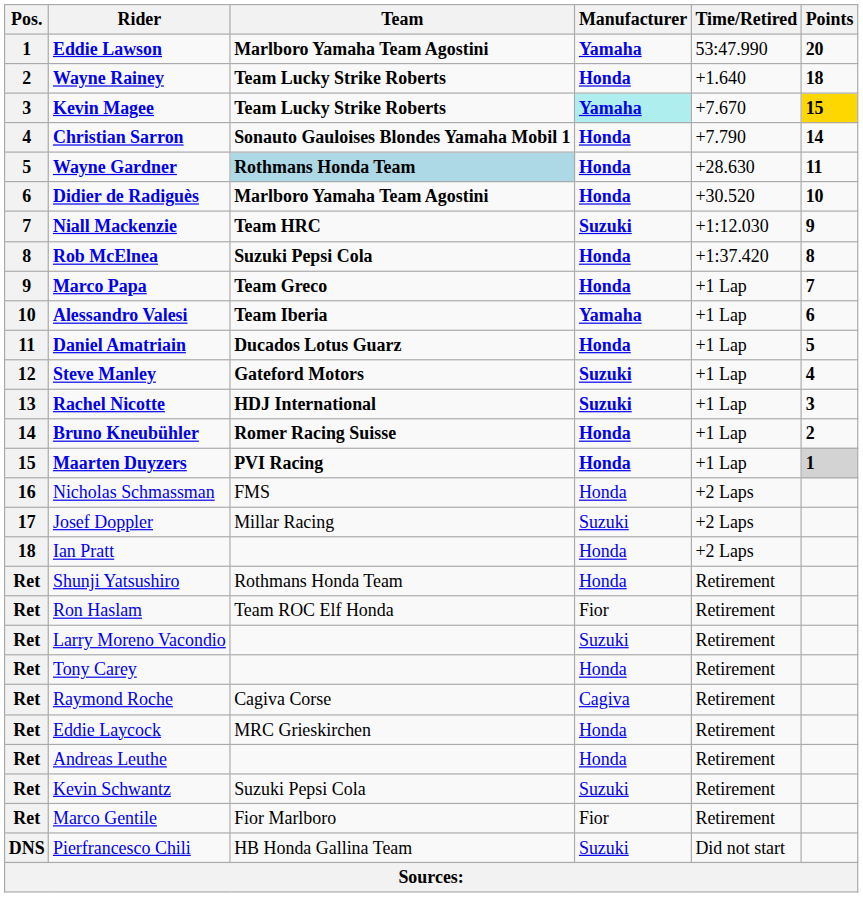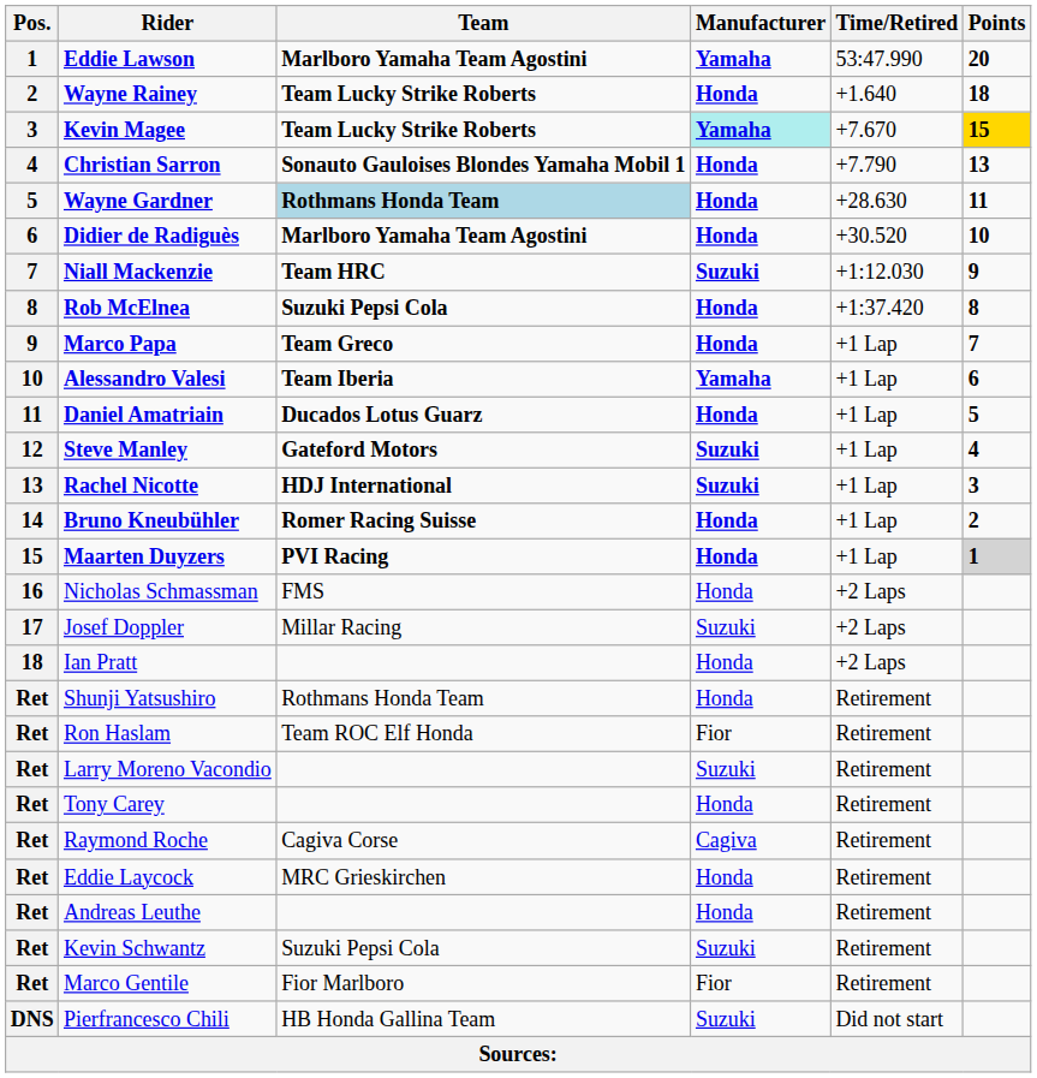Christian Sarron | Points: 14 -> 13
